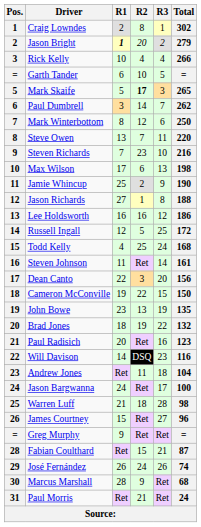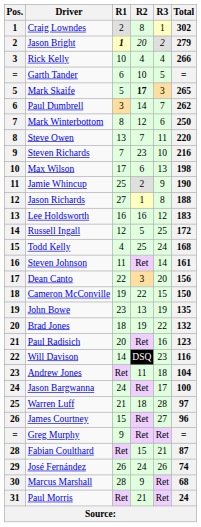Lee Holdsworth | Total: 186 -> 183
Warren Luff | Total: 98 -> 97
